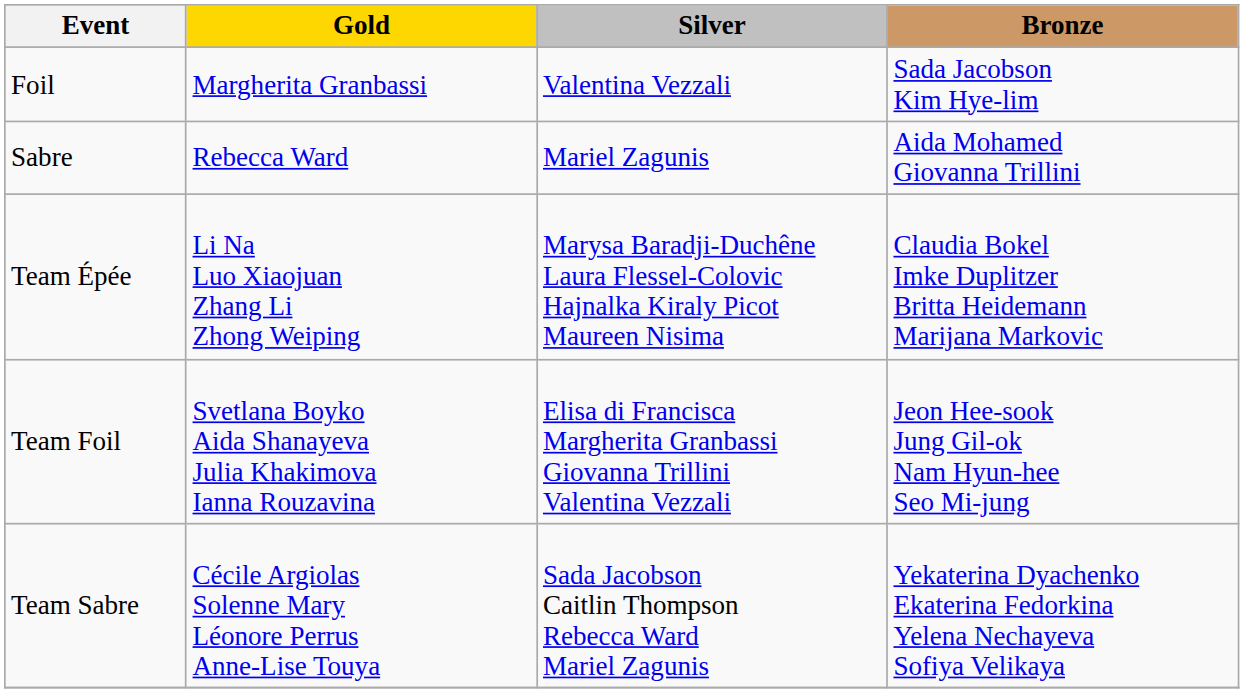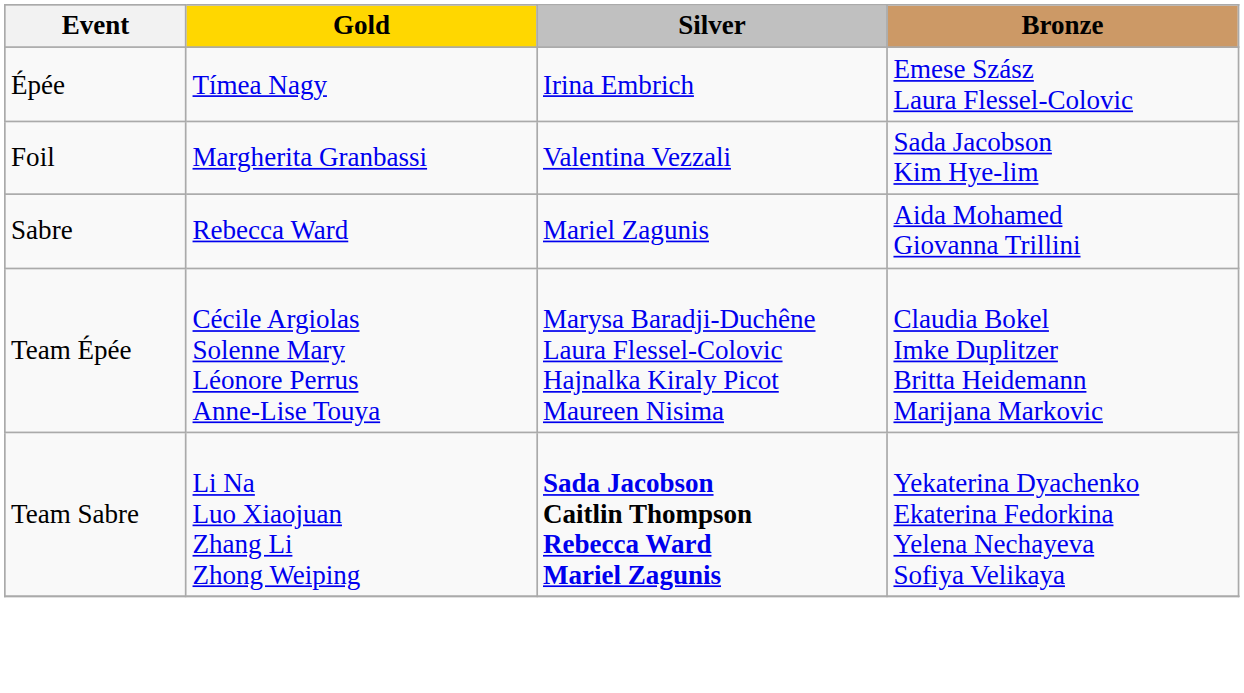+ row: Épée | Tímea Nagy | Irina Embrich | Emese Szász Laura Flessel-Colovic
Team Épée | Gold: Li Na Luo Xiaojuan Zhang Li Zhong Weiping -> Cécile Argiolas Solenne Mary Léonore Perrus Anne-Lise Touya
- row: Team Foil | Svetlana Boyko Aida Shanayeva Julia Khakimova Ianna Rouzavina | Elisa di Francisca Margherita Granbassi Giovanna Trillini Valentina Vezzali | Jeon Hee-sook Jung Gil-ok Nam Hyun-hee Seo Mi-jung
Team Sabre | Gold: Cécile Argiolas Solenne Mary Léonore Perrus Anne-Lise Touya -> Li Na Luo Xiaojuan Zhang Li Zhong Weiping
Team Sabre | Silver: normal -> bold
